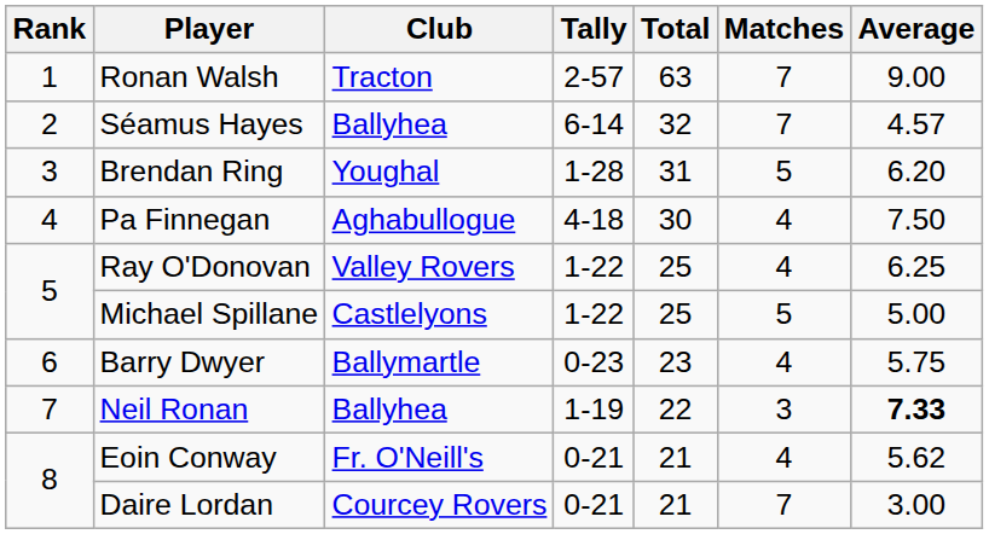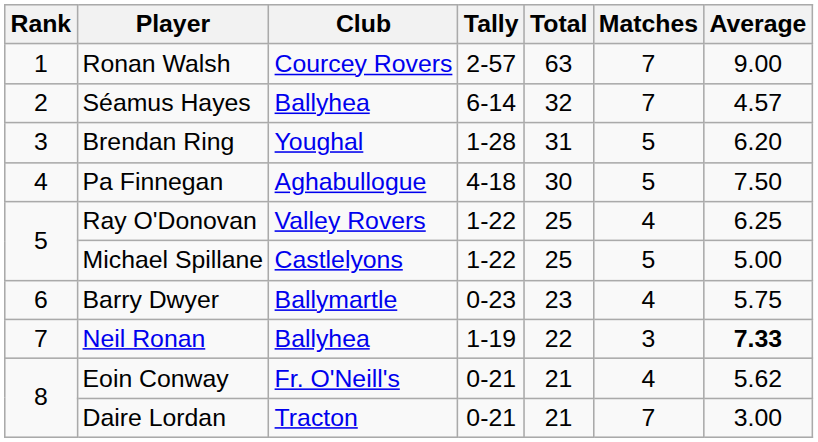Ronan Walsh | Club: Tracton -> Courcey Rovers
Pa Finnegan | Matches: 4 -> 5
Daire Lordan | Club: Courcey Rovers -> Tracton
